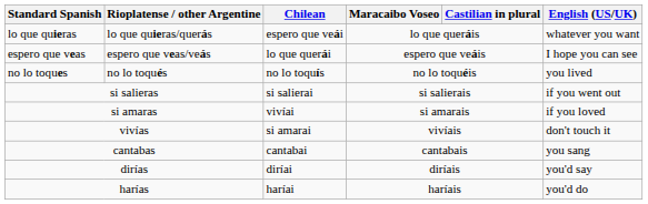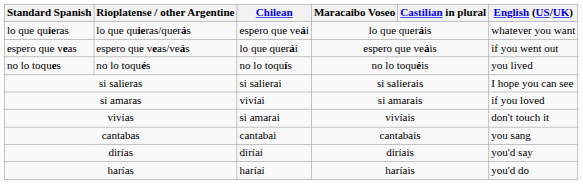espero que veas | English (US/UK): I hope you can see -> if you went out
si salieras | English (US/UK): if you went out -> I hope you can see
